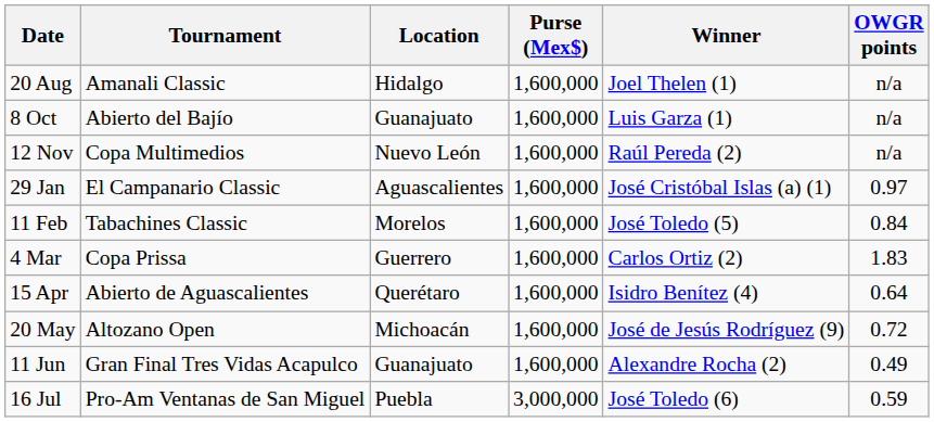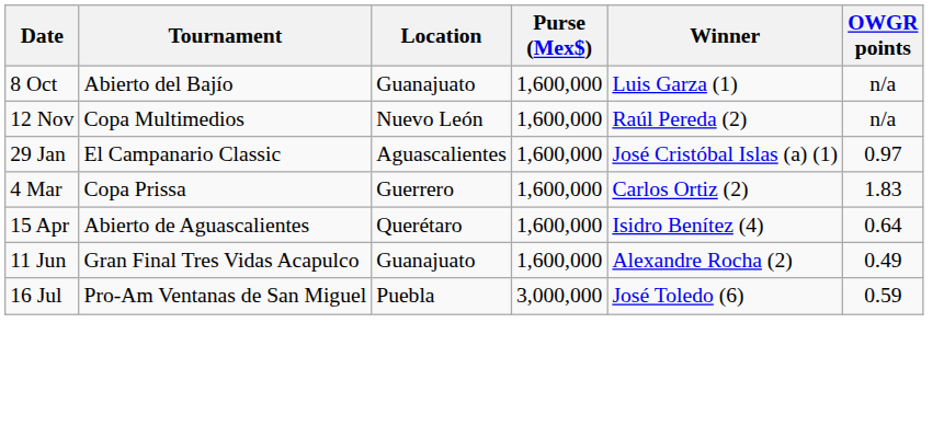- row: 20 Aug | Amanali Classic | Hidalgo | 1,600,000 | Joel Thelen (1) | n/a
- row: 11 Feb | Tabachines Classic | Morelos | 1,600,000 | José Toledo (5) | 0.84
- row: 20 May | Altozano Open | Michoacán | 1,600,000 | José de Jesús Rodríguez (9) | 0.72
